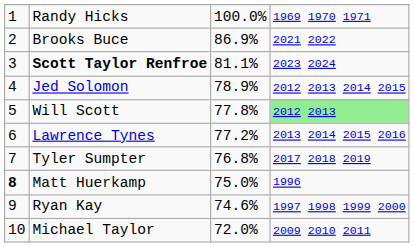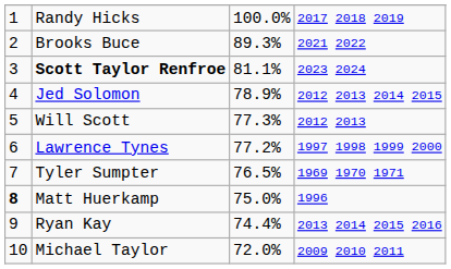Randy Hicks | column 4: 1969 1970 1971 -> 2017 2018 2019
Brooks Buce | column 3: 86.9% -> 89.3%
Will Scott | column 3: 77.8% -> 77.3%
Will Scott | column 4: lightgreen background -> no background
Lawrence Tynes | column 4: 2013 2014 2015 2016 -> 1997 1998 1999 2000
Tyler Sumpter | column 3: 76.8% -> 76.5%
Tyler Sumpter | column 4: 2017 2018 2019 -> 1969 1970 1971
Ryan Kay | column 3: 74.6% -> 74.4%
Ryan Kay | column 4: 1997 1998 1999 2000 -> 2013 2014 2015 2016
